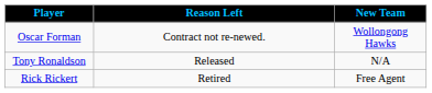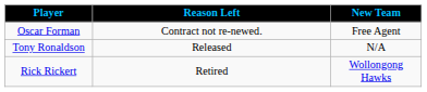Oscar Forman | New Team: Wollongong Hawks -> Free Agent
Rick Rickert | New Team: Free Agent -> Wollongong Hawks
